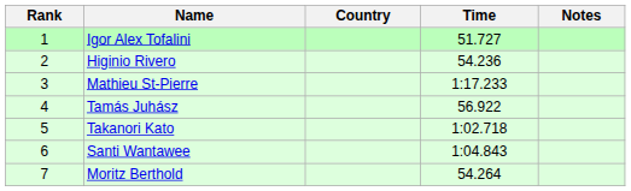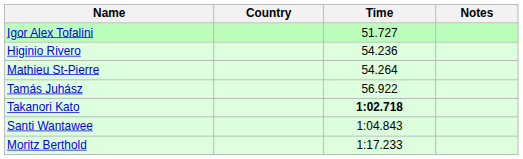- column: Rank | 1 | 2 | 3 | 4 | 5 | 6 | 7
Mathieu St-Pierre | Time: 1:17.233 -> 54.264
Takanori Kato | Time: normal -> bold
Moritz Berthold | Time: 54.264 -> 1:17.233
